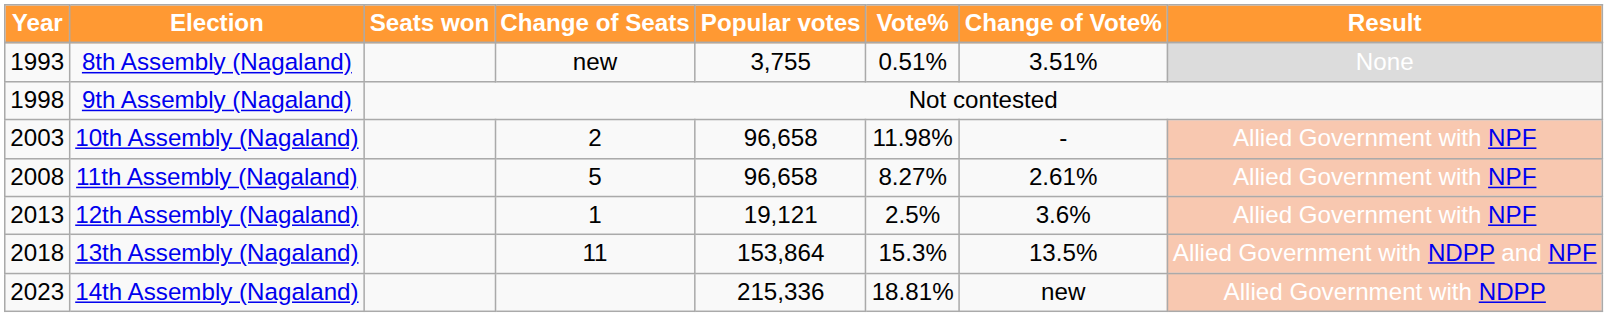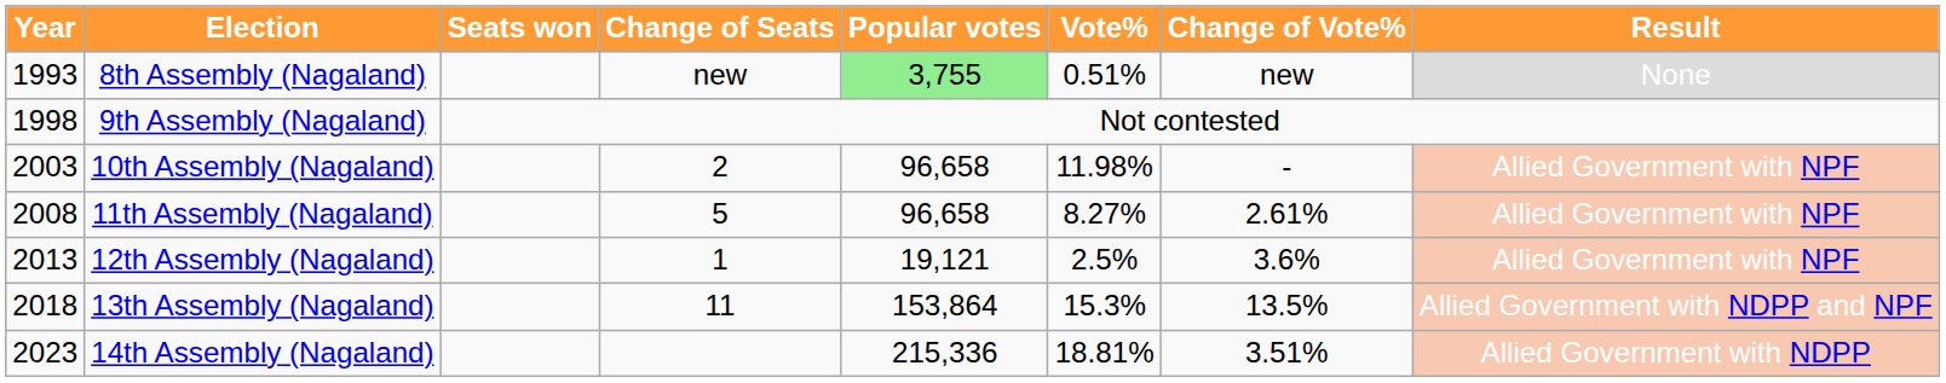8th Assembly (Nagaland) | Popular votes: no background -> lightgreen background
8th Assembly (Nagaland) | Change of Vote%: 3.51% -> new
14th Assembly (Nagaland) | Change of Vote%: new -> 3.51%
